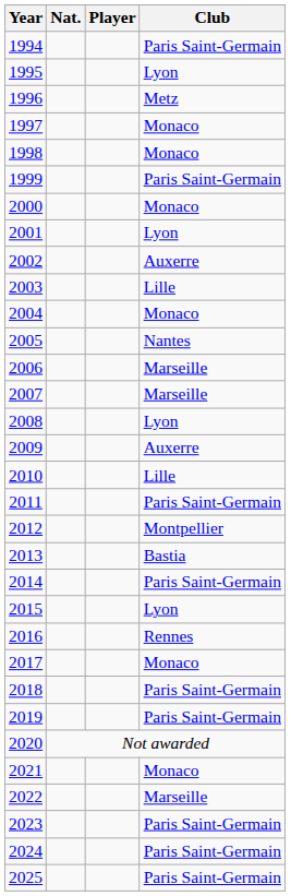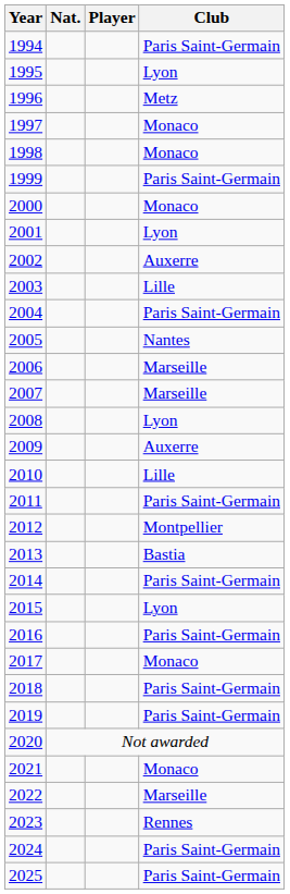2004 | Club: Monaco -> Paris Saint-Germain
2016 | Club: Rennes -> Paris Saint-Germain
2023 | Club: Paris Saint-Germain -> Rennes
